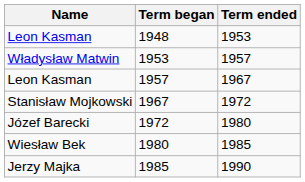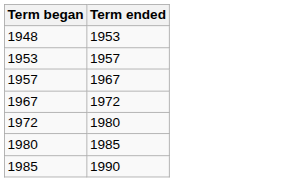- column: Name | Leon Kasman | Władysław Matwin | Leon Kasman | Stanisław Mojkowski | Józef Barecki | Wiesław Bek | Jerzy Majka
